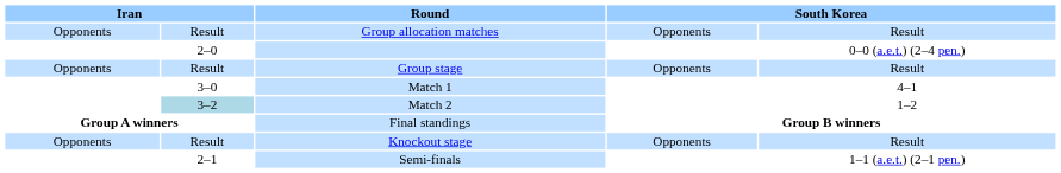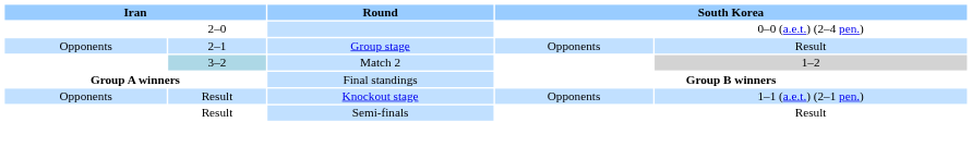- row: Opponents | Result | Group allocation matches | Opponents | Result
Group stage | column 2: Result -> 2–1
- row: 3–0 | Match 1 | 4–1
Match 2 | column 5: no background -> lightgrey background
Knockout stage | column 5: Result -> 1–1 (a.e.t.) (2–1 pen.)
Semi-finals | column 2: 2–1 -> Result
Semi-finals | column 5: 1–1 (a.e.t.) (2–1 pen.) -> Result
